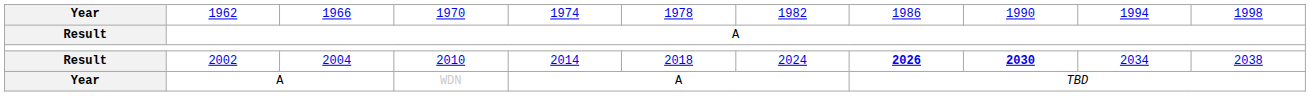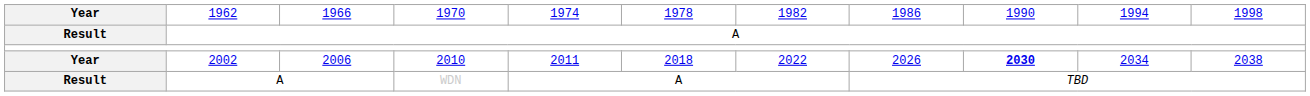2010 | column 1: Result -> Year
2010 | column 3: 2004 -> 2006
2010 | column 5: 2014 -> 2011
2010 | column 7: 2024 -> 2022
2010 | column 8: bold -> normal
WDN | column 1: Year -> Result
